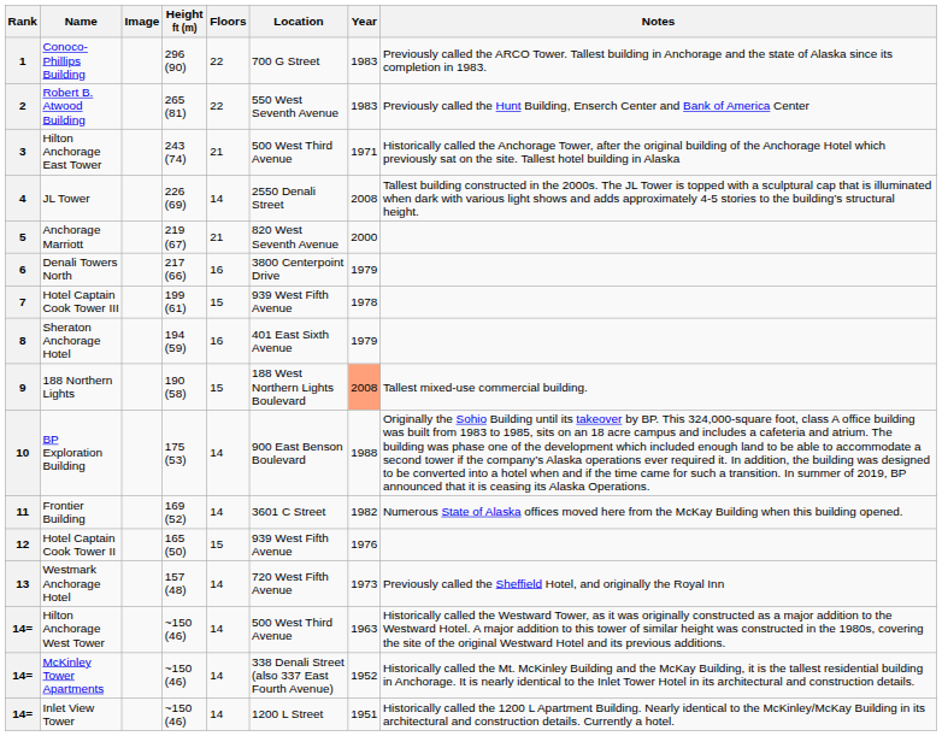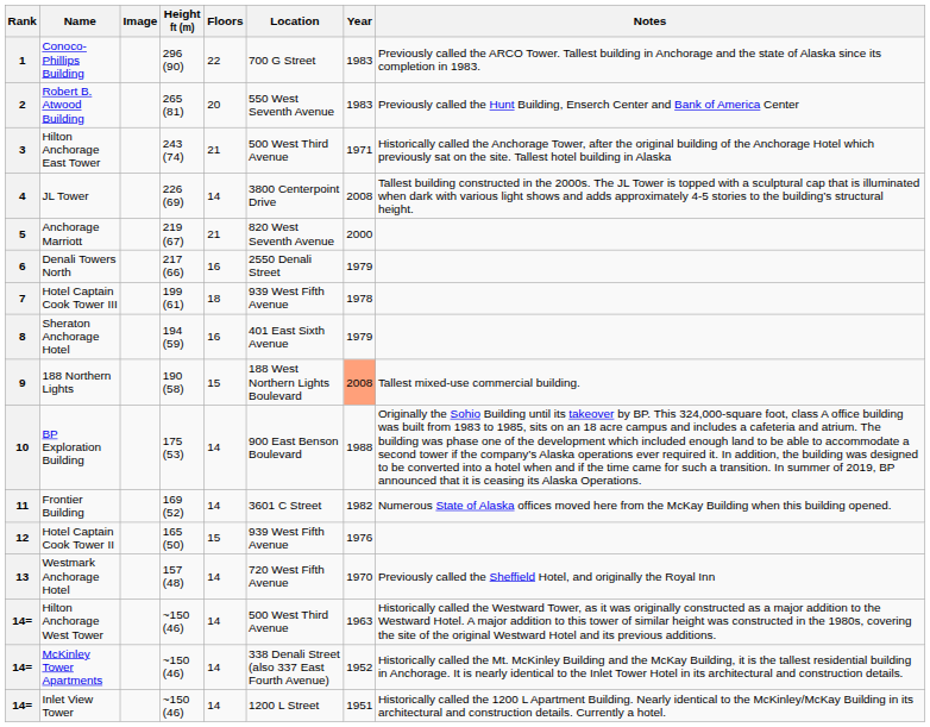Robert B. Atwood Building | Floors: 22 -> 20
JL Tower | Location: 2550 Denali Street -> 3800 Centerpoint Drive
Denali Towers North | Location: 3800 Centerpoint Drive -> 2550 Denali Street
Hotel Captain Cook Tower III | Floors: 15 -> 18
Westmark Anchorage Hotel | Year: 1973 -> 1970
